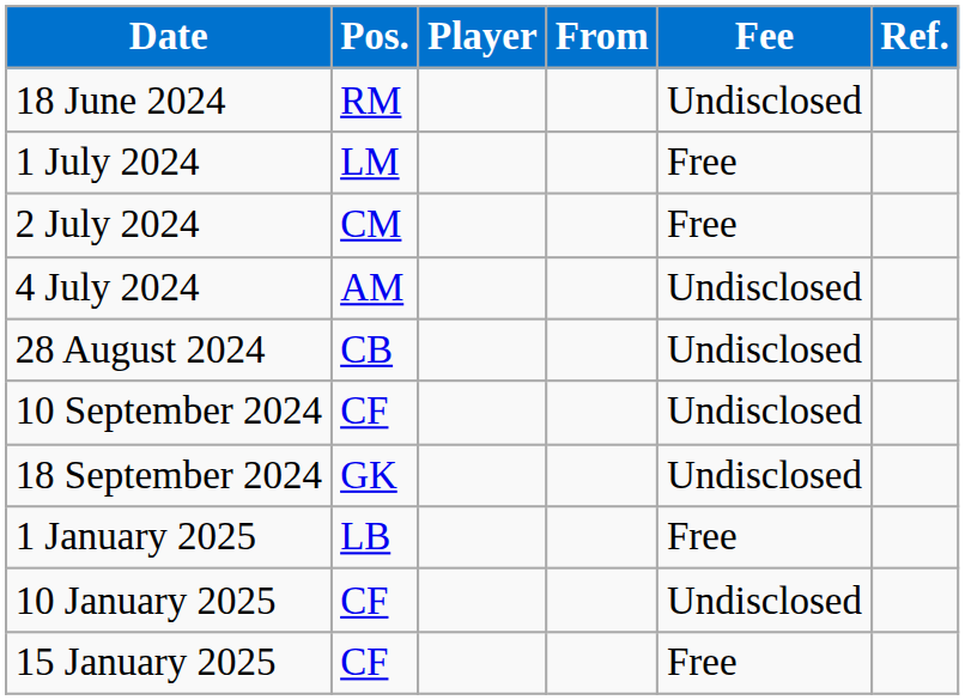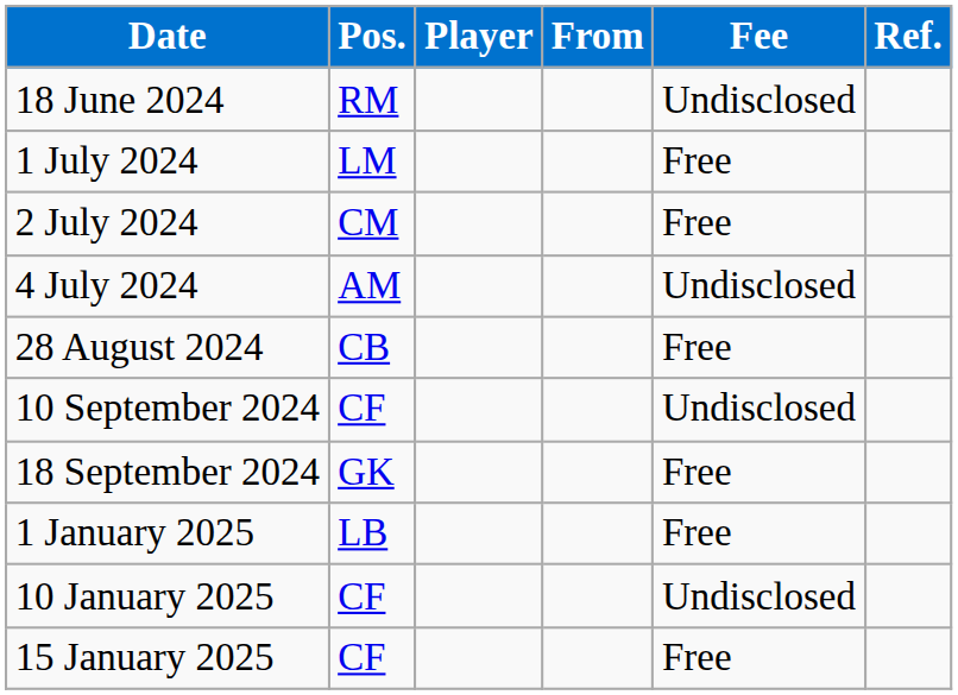28 August 2024 | Fee: Undisclosed -> Free
18 September 2024 | Fee: Undisclosed -> Free
